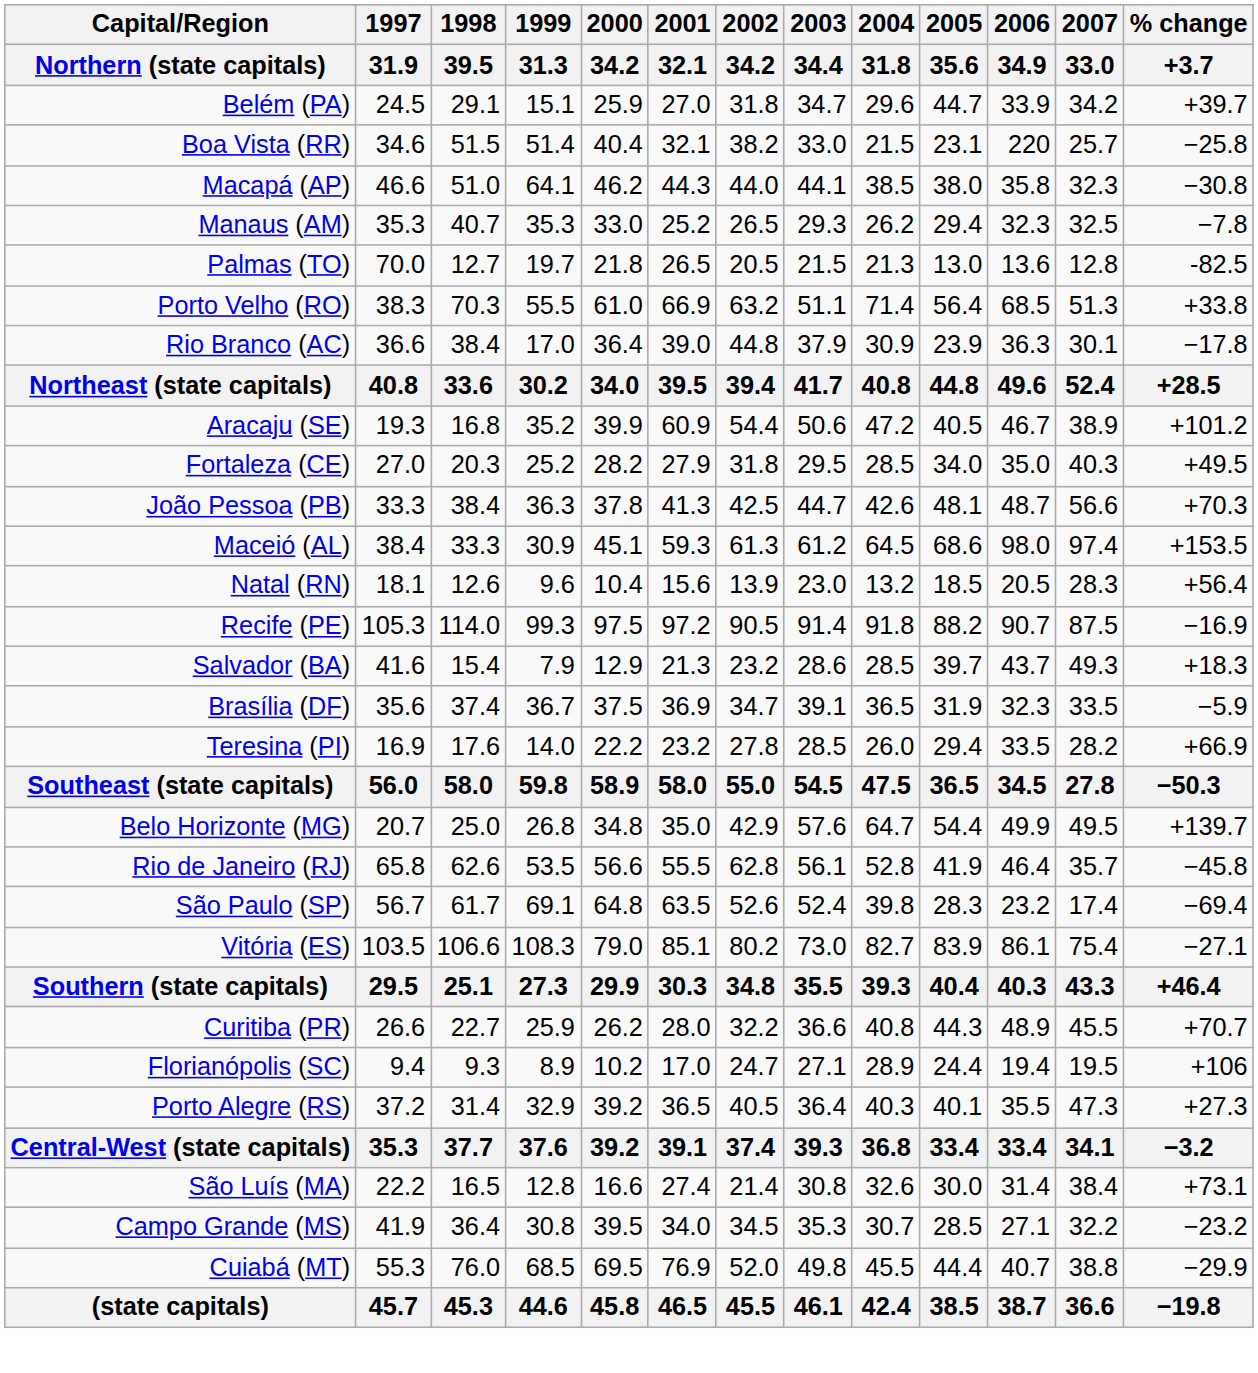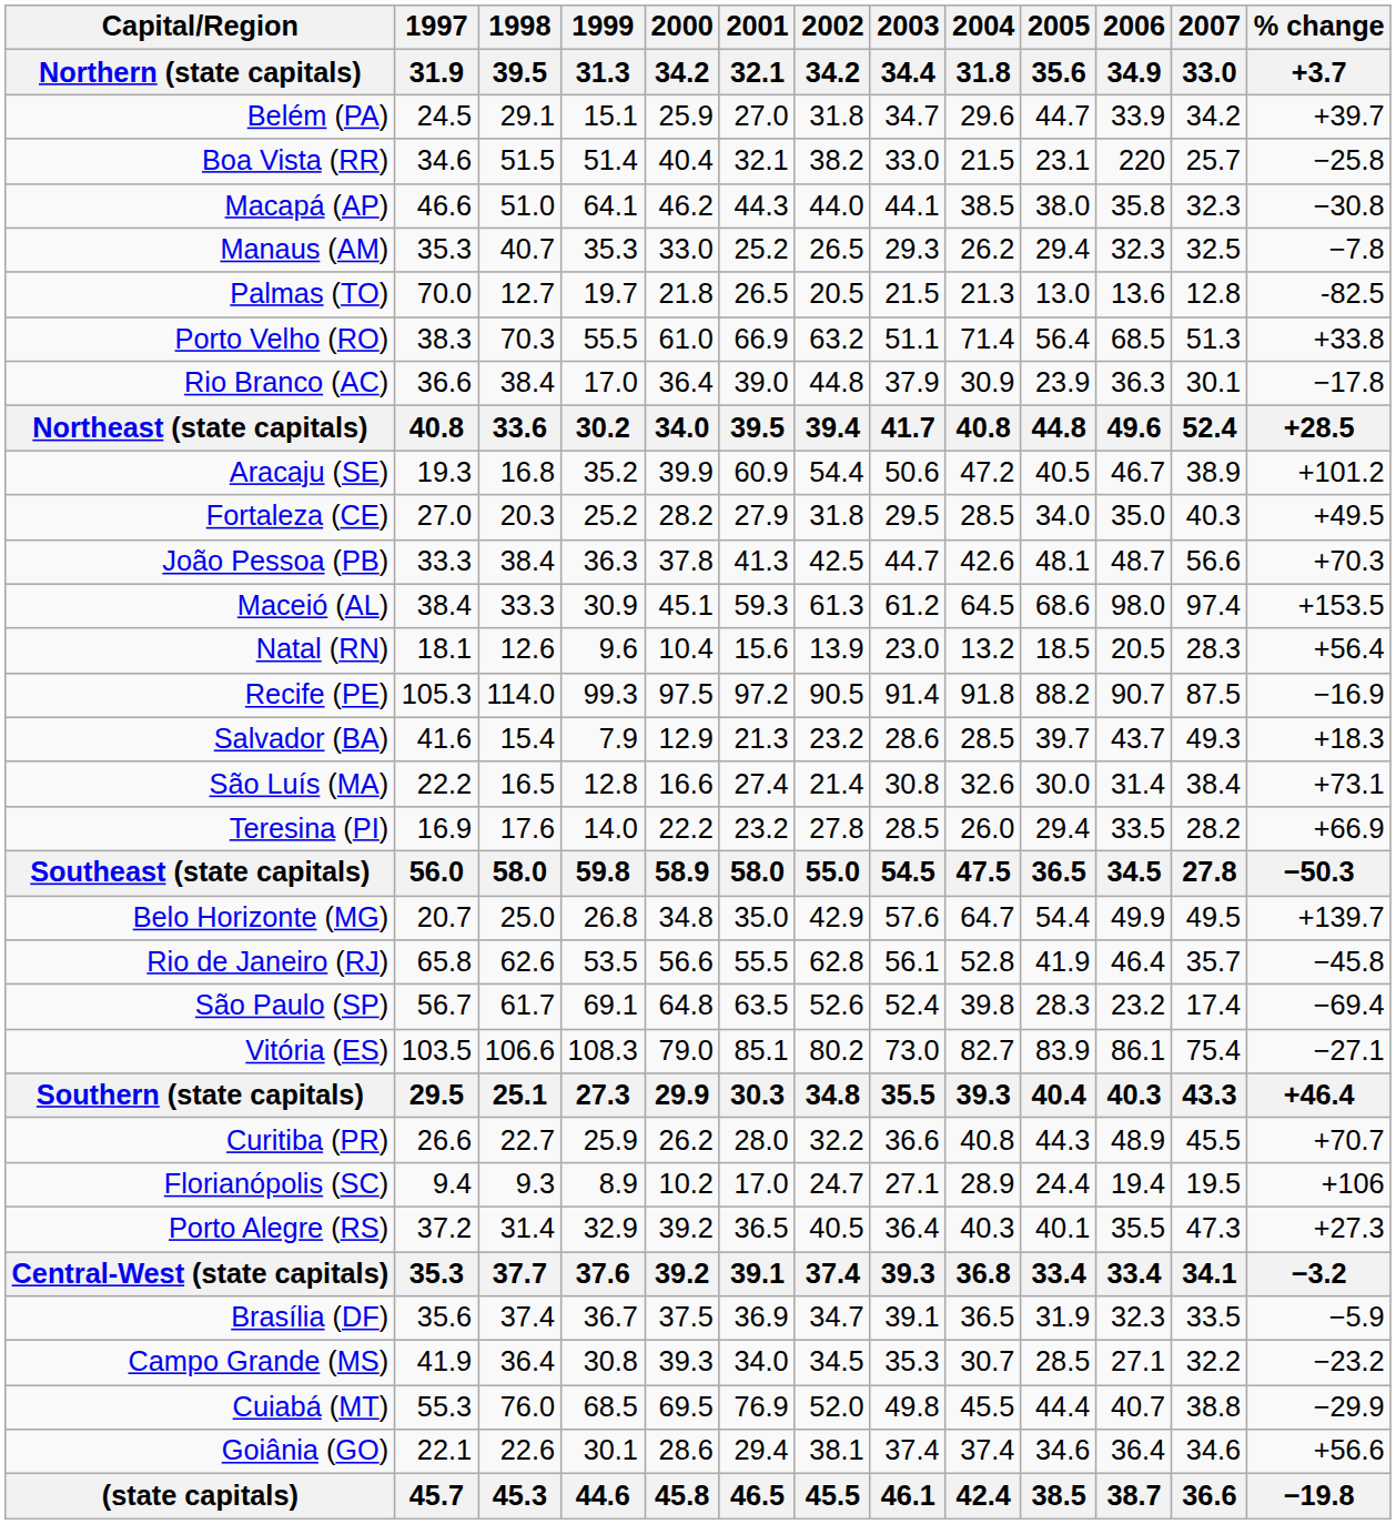rows swapped: São Luís (MA) <-> Brasília (DF)
Campo Grande (MS) | 2000 / 34.2: 39.5 -> 39.3
+ row: Goiânia (GO) | 22.1 | 22.6 | 30.1 | 28.6 | 29.4 | 38.1 | 37.4 | 37.4 | 34.6 | 36.4 | 34.6 | +56.6
